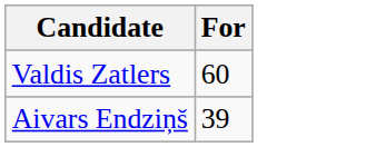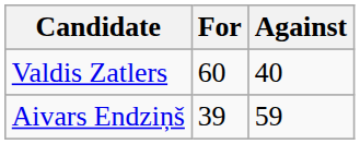+ column: Against | 40 | 59
